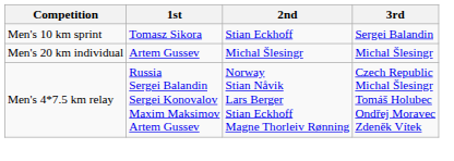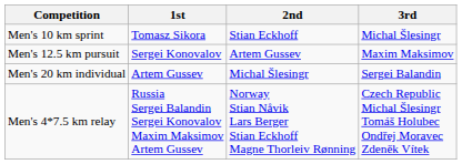Men's 10 km sprint | 3rd: Sergei Balandin -> Michal Šlesingr
+ row: Men's 12.5 km pursuit | Sergei Konovalov | Artem Gussev | Maxim Maksimov
Men's 20 km individual | 3rd: Michal Šlesingr -> Sergei Balandin
